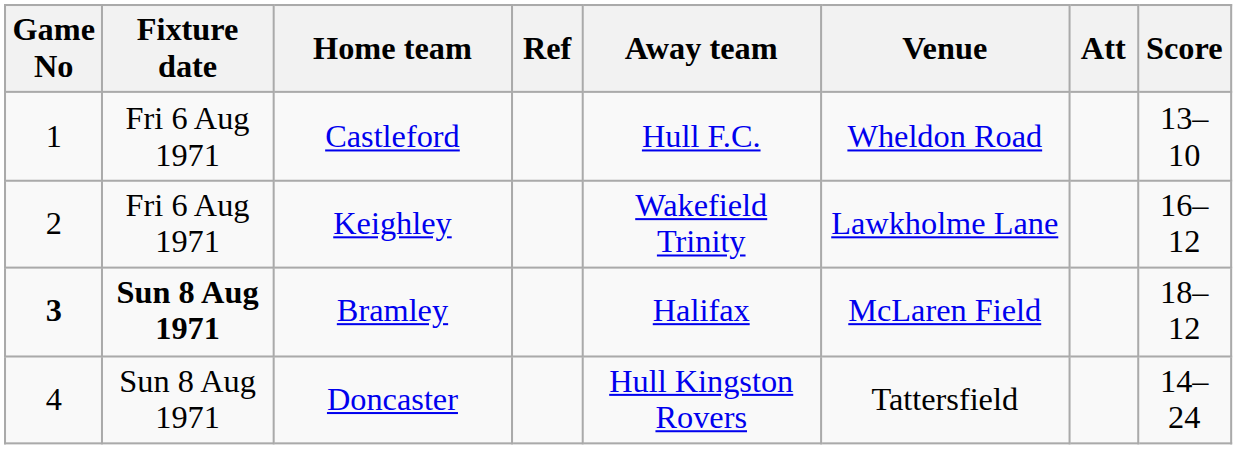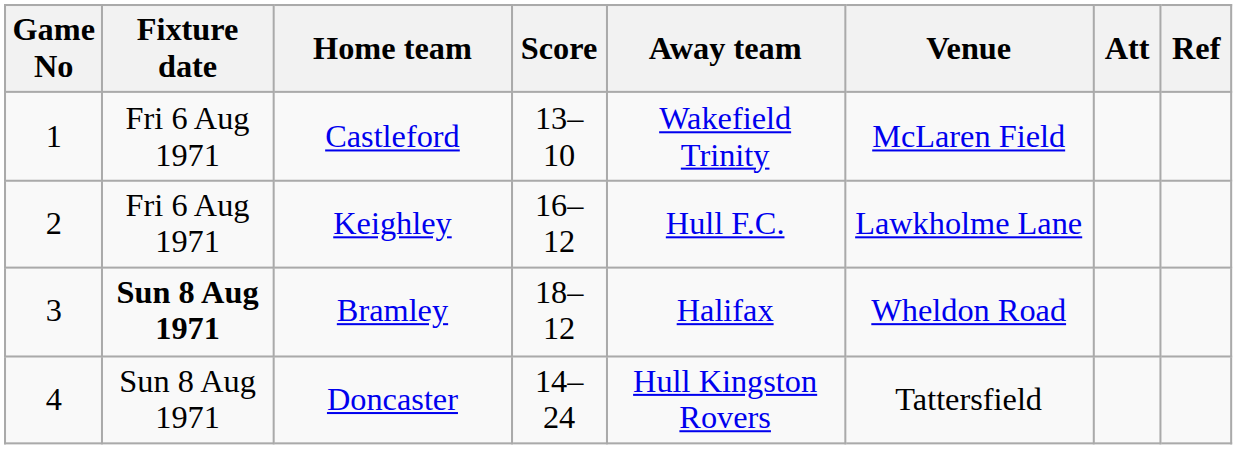columns swapped: Score <-> Ref
Castleford | Away team: Hull F.C. -> Wakefield Trinity
Castleford | Venue: Wheldon Road -> McLaren Field
Keighley | Away team: Wakefield Trinity -> Hull F.C.
Bramley | Game No: bold -> normal
Bramley | Venue: McLaren Field -> Wheldon Road
